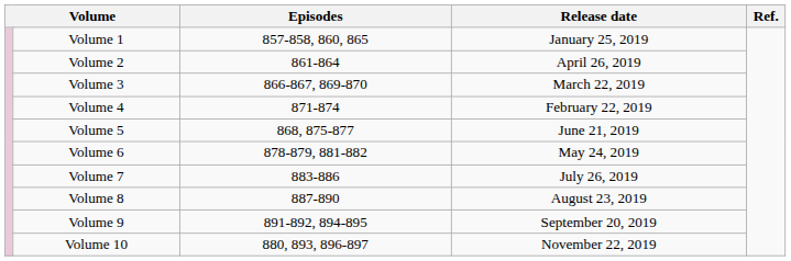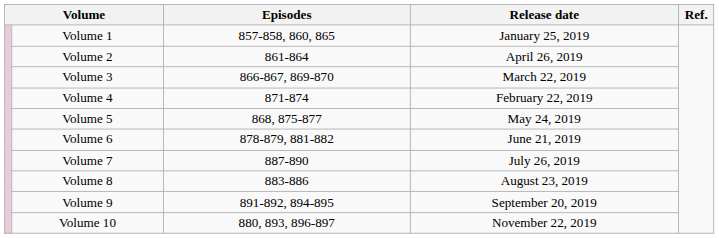Volume 5 | Release date: June 21, 2019 -> May 24, 2019
Volume 6 | Release date: May 24, 2019 -> June 21, 2019
Volume 7 | Episodes: 883-886 -> 887-890
Volume 8 | Episodes: 887-890 -> 883-886
